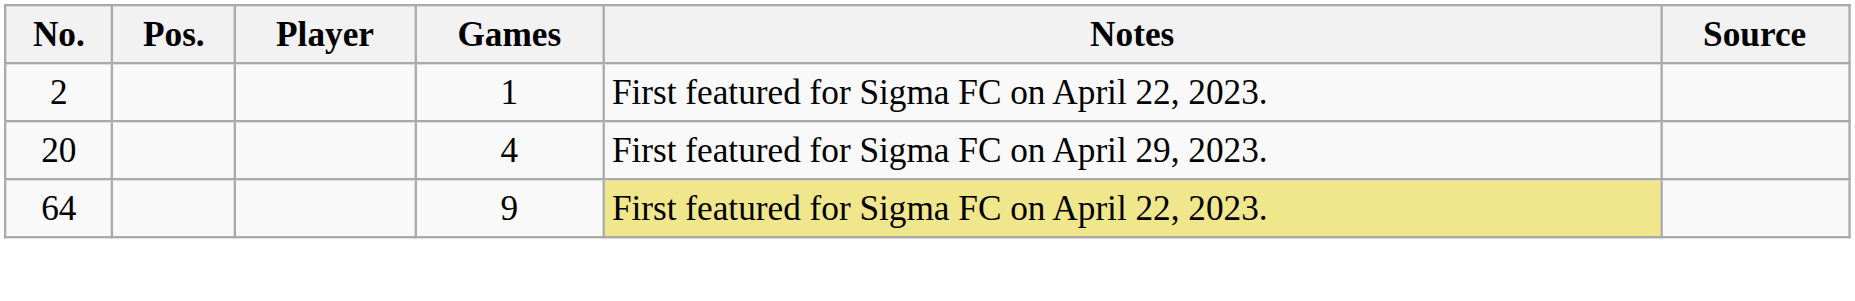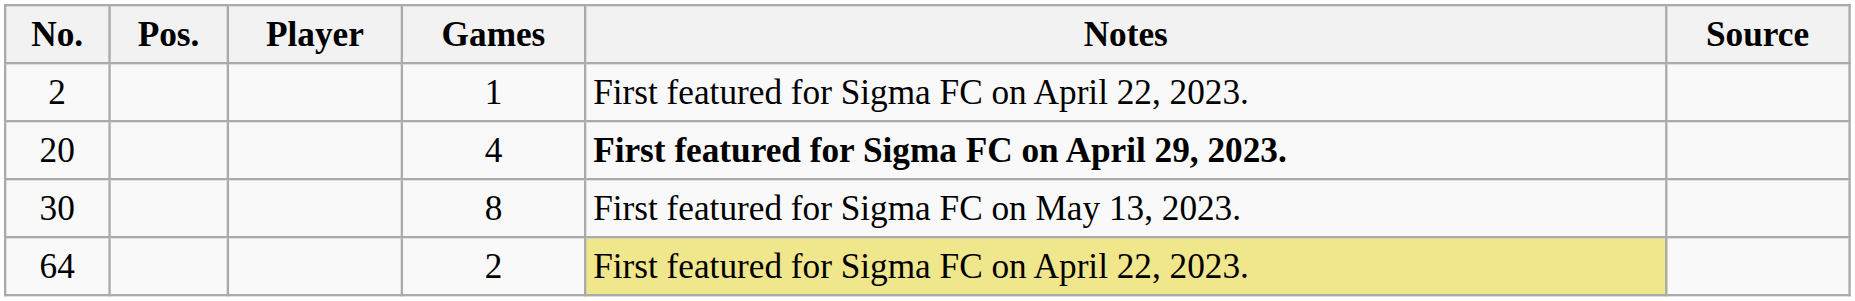20 | Notes: normal -> bold
+ row: 30 | 8 | First featured for Sigma FC on May 13, 2023.
64 | Games: 9 -> 2
